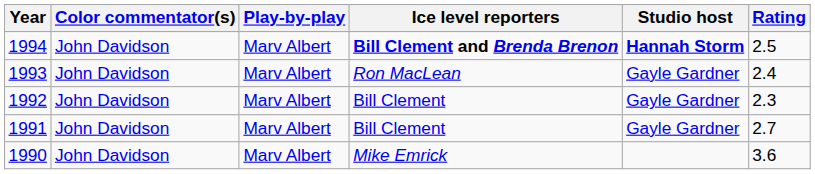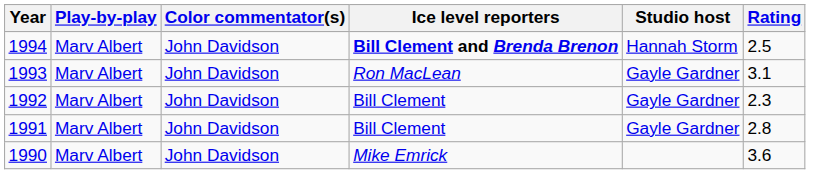columns swapped: Play-by-play <-> Color commentator(s)
1994 | Studio host: bold -> normal
1993 | Rating: 2.4 -> 3.1
1991 | Rating: 2.7 -> 2.8
